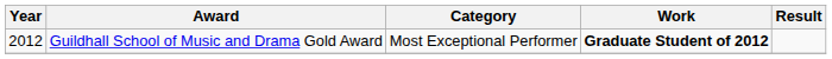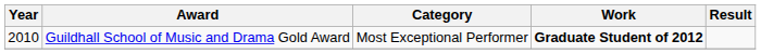Guildhall School of Music and Drama Gold Award | Year: 2012 -> 2010
